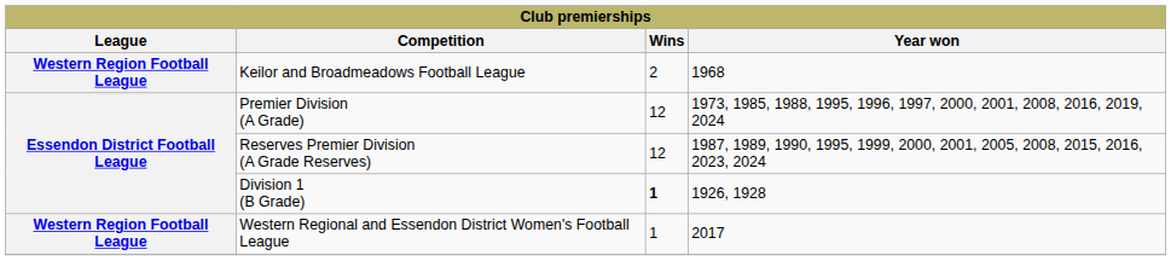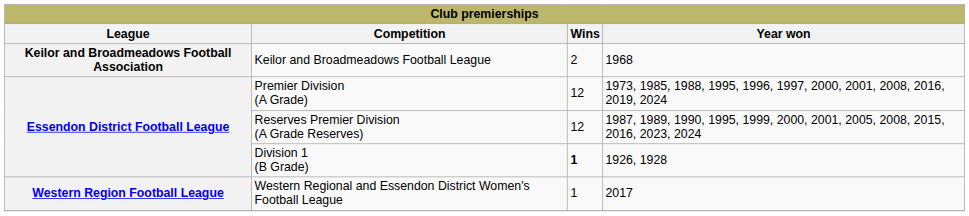Keilor and Broadmeadows Football League | League: Western Region Football League -> Keilor and Broadmeadows Football Association
